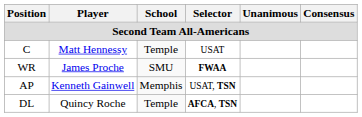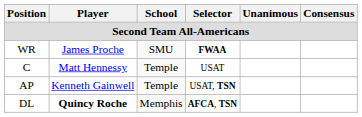rows swapped: WR <-> C
AP | School: Memphis -> Temple
DL | Player: normal -> bold
DL | School: Temple -> Memphis
